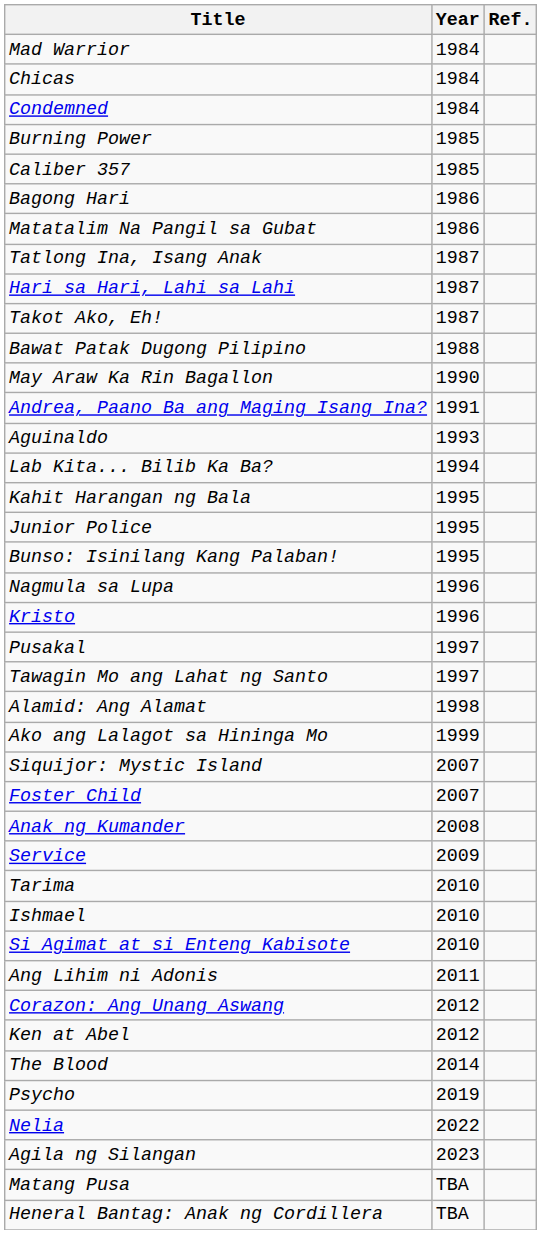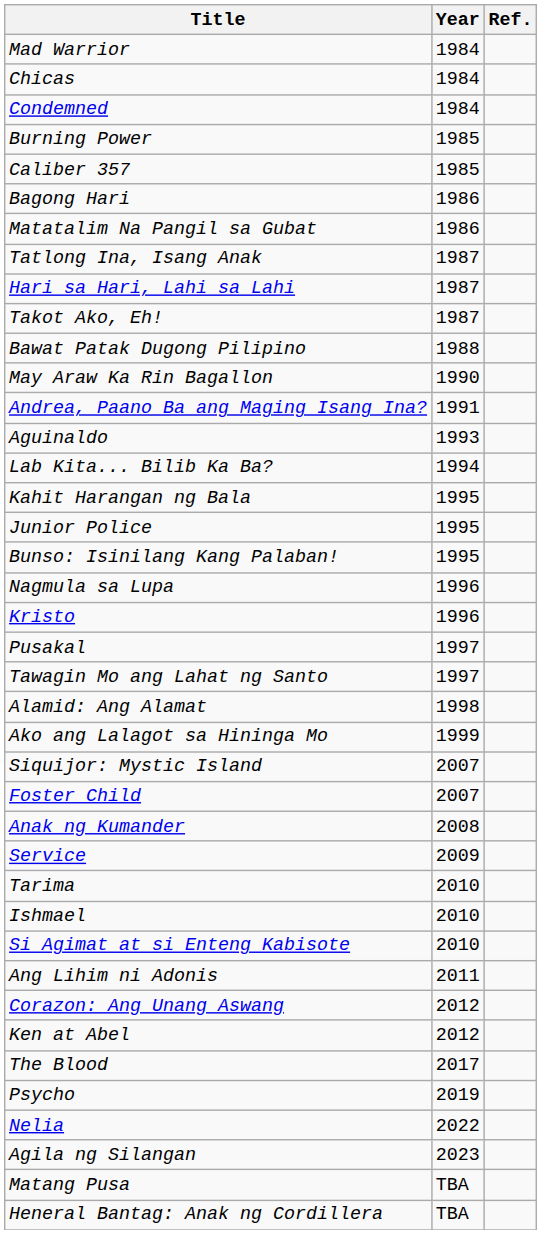The Blood | Year: 2014 -> 2017
